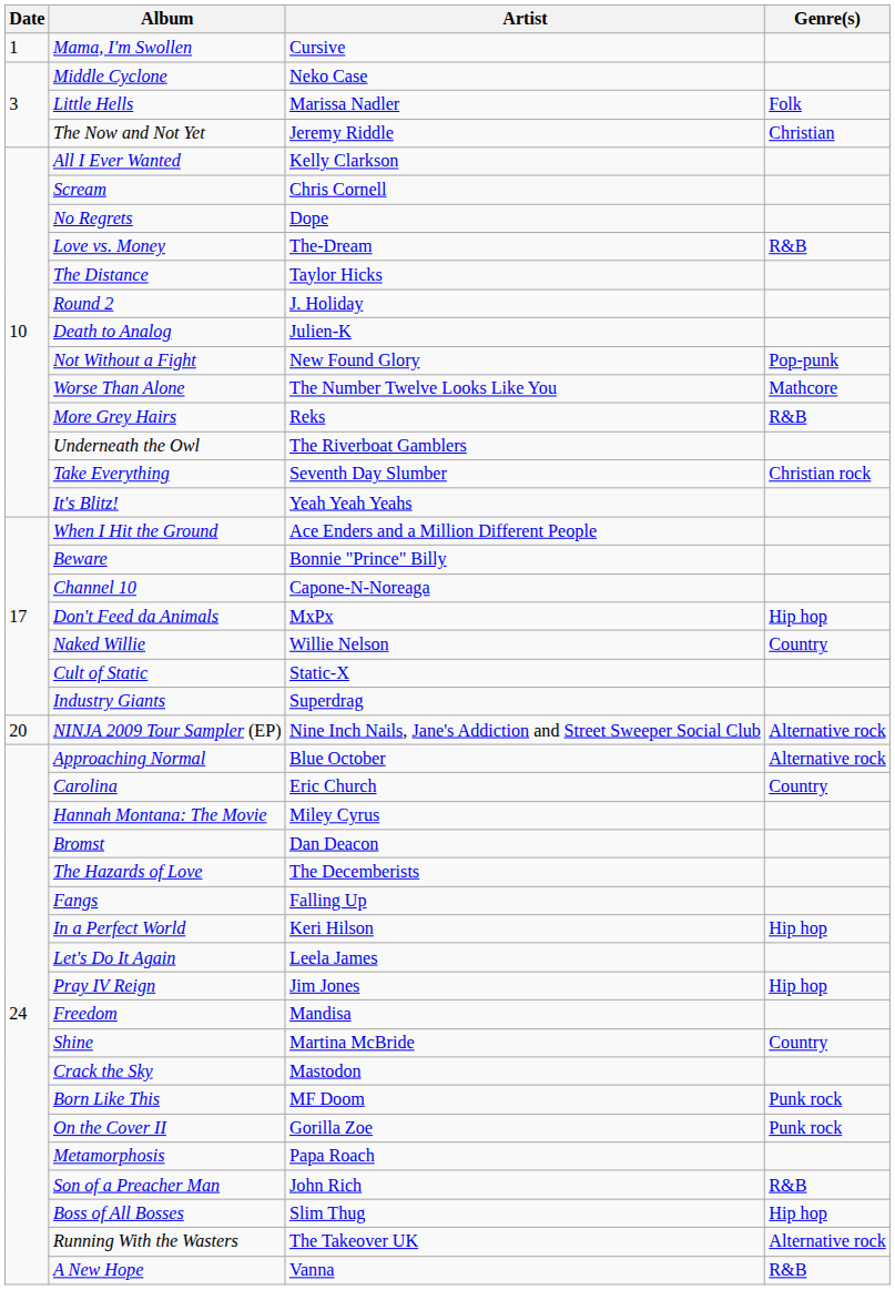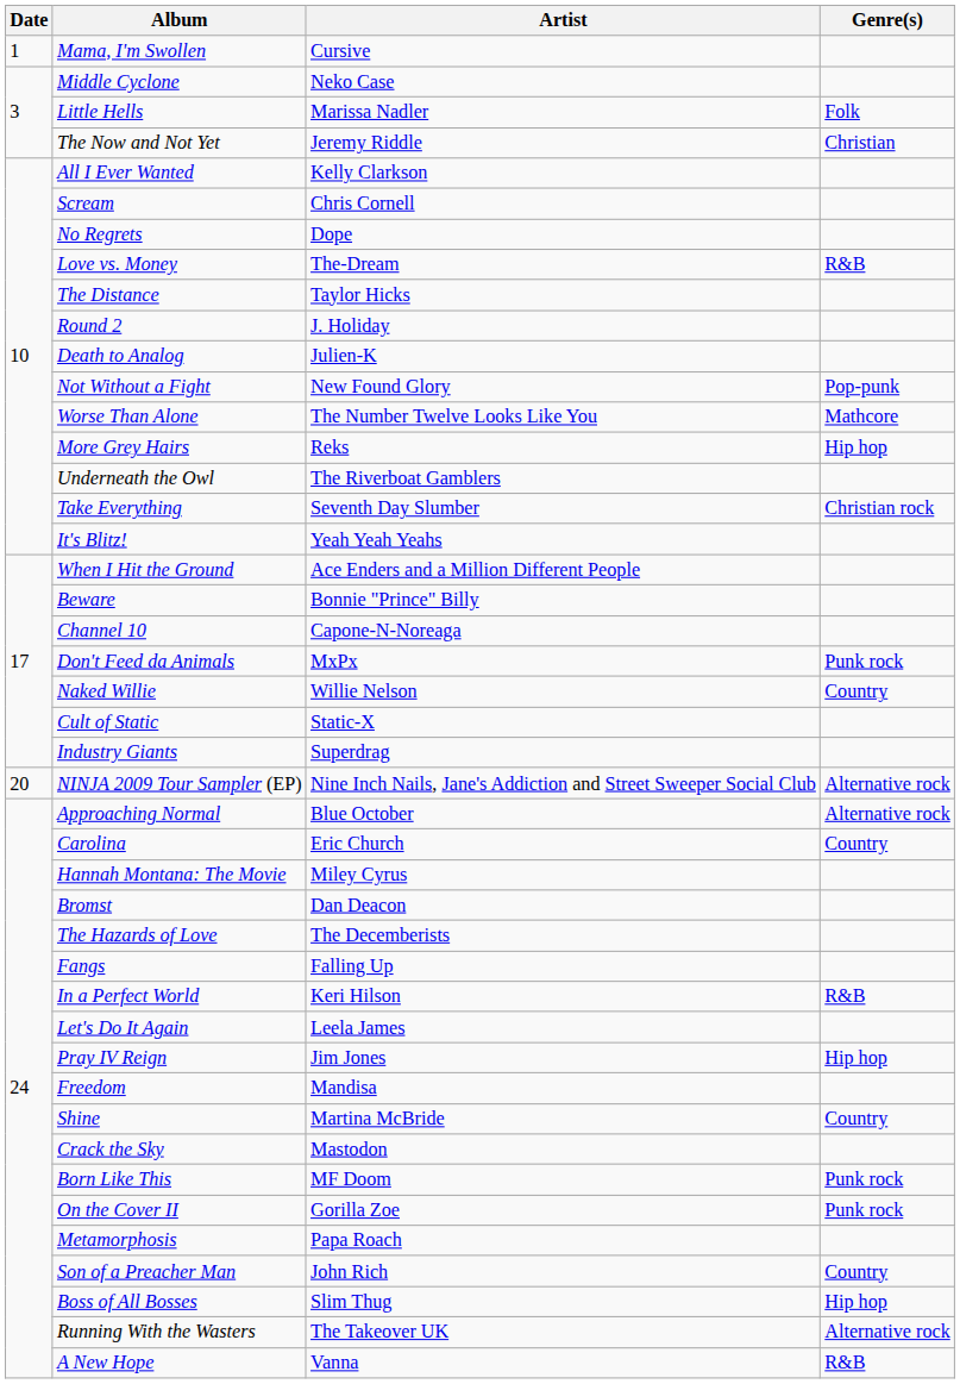More Grey Hairs | Genre(s): R&B -> Hip hop
Don't Feed da Animals | Genre(s): Hip hop -> Punk rock
In a Perfect World | Genre(s): Hip hop -> R&B
Son of a Preacher Man | Genre(s): R&B -> Country
